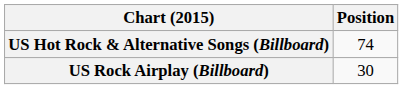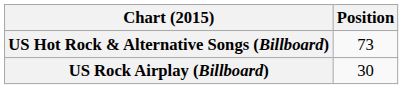US Hot Rock & Alternative Songs (Billboard) | Position: 74 -> 73
